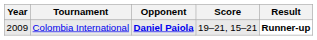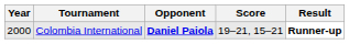Colombia International | Year: 2009 -> 2000
